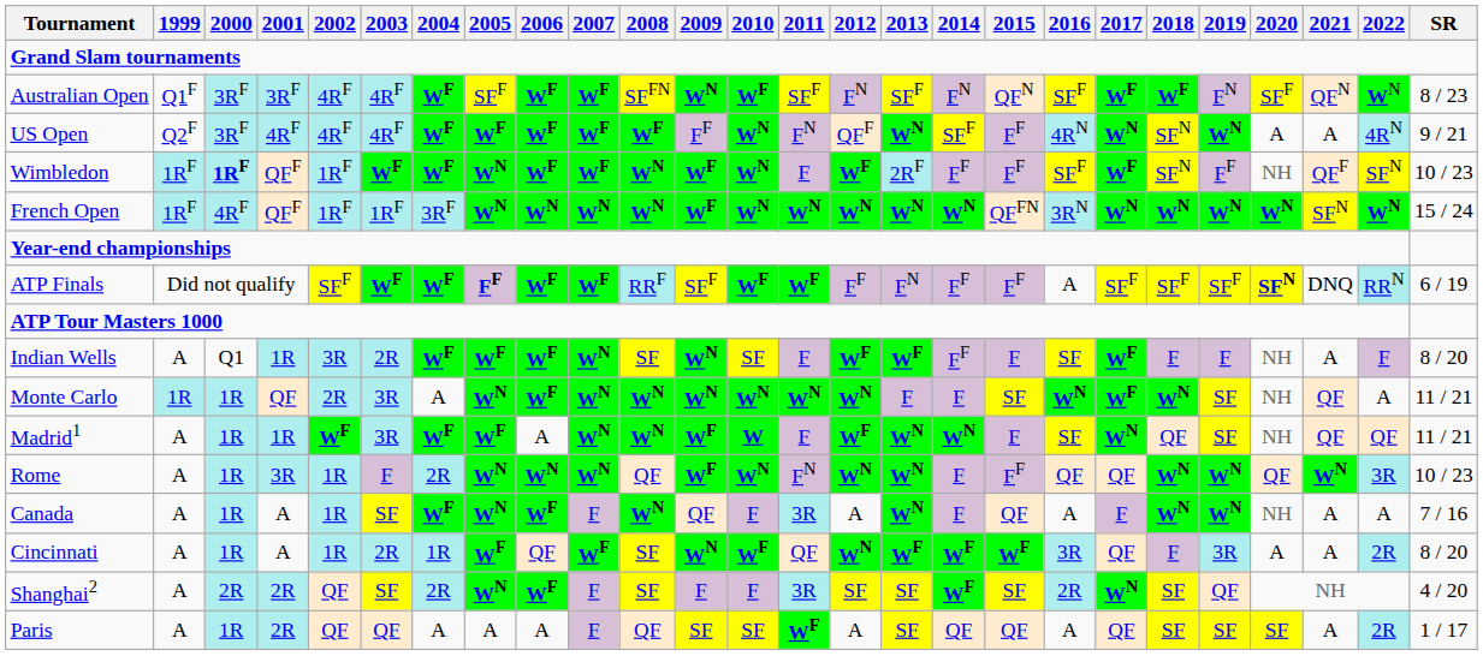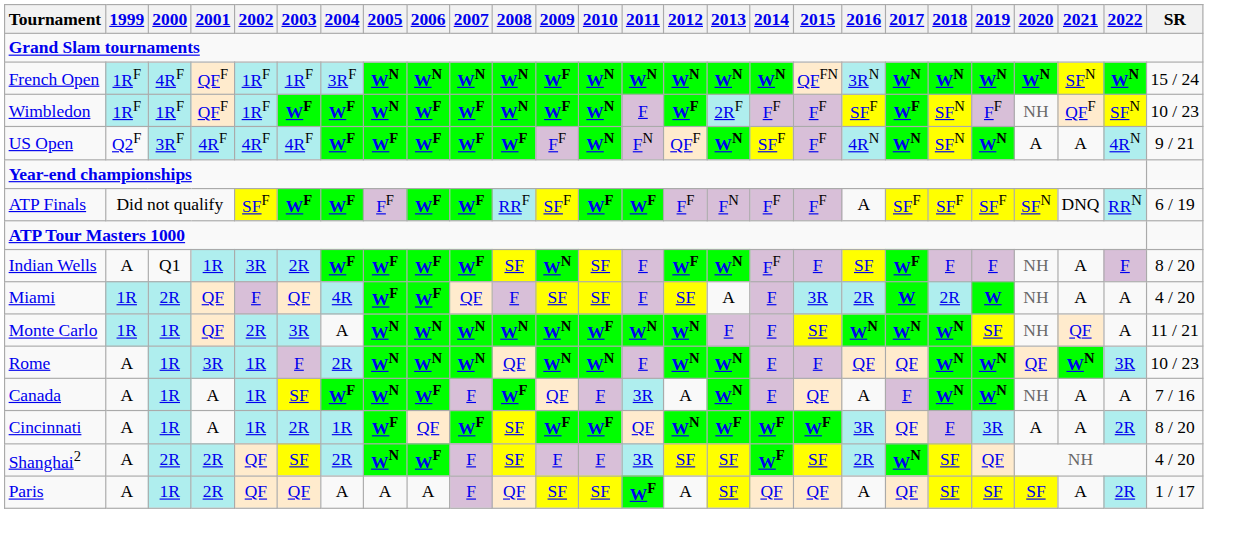- row: Australian Open | Q1F | 3RF | 3RF | 4RF | 4RF | WF | SFF | WF | WF | SFFN | WN | WF | SFF | FN | SFF | FN | QFN | SFF | WF | WF | FN | SFF | QFN | WN | 8 / 23
rows swapped: French Open <-> US Open
Wimbledon | 2000: bold -> normal
ATP Finals | 2005: bold -> normal
ATP Finals | 2020: bold -> normal
Indian Wells | 2007: WN -> WF
Indian Wells | 2013: WF -> WN
+ row: Miami | 1R | 2R | QF | F | QF | 4R | WF | WF | QF | F | SF | SF | F | SF | A | F | 3R | 2R | W | 2R | W | NH | A | A | 4 / 20
Monte Carlo | 2006: WF -> WN
Monte Carlo | 2010: WN -> WF
Monte Carlo | 2017: WF -> WN
- row: Madrid1 | A | 1R | 1R | WF | 3R | WF | WF | A | WN | WN | WF | W | F | WF | WN | WN | F | SF | WN | QF | SF | NH | QF | QF | 11 / 21
Rome | 2009: WF -> WN
Rome | 2011: FN -> F
Rome | 2015: FF -> F
Canada | 2008: WN -> WF
Cincinnati | 2009: WN -> WF
